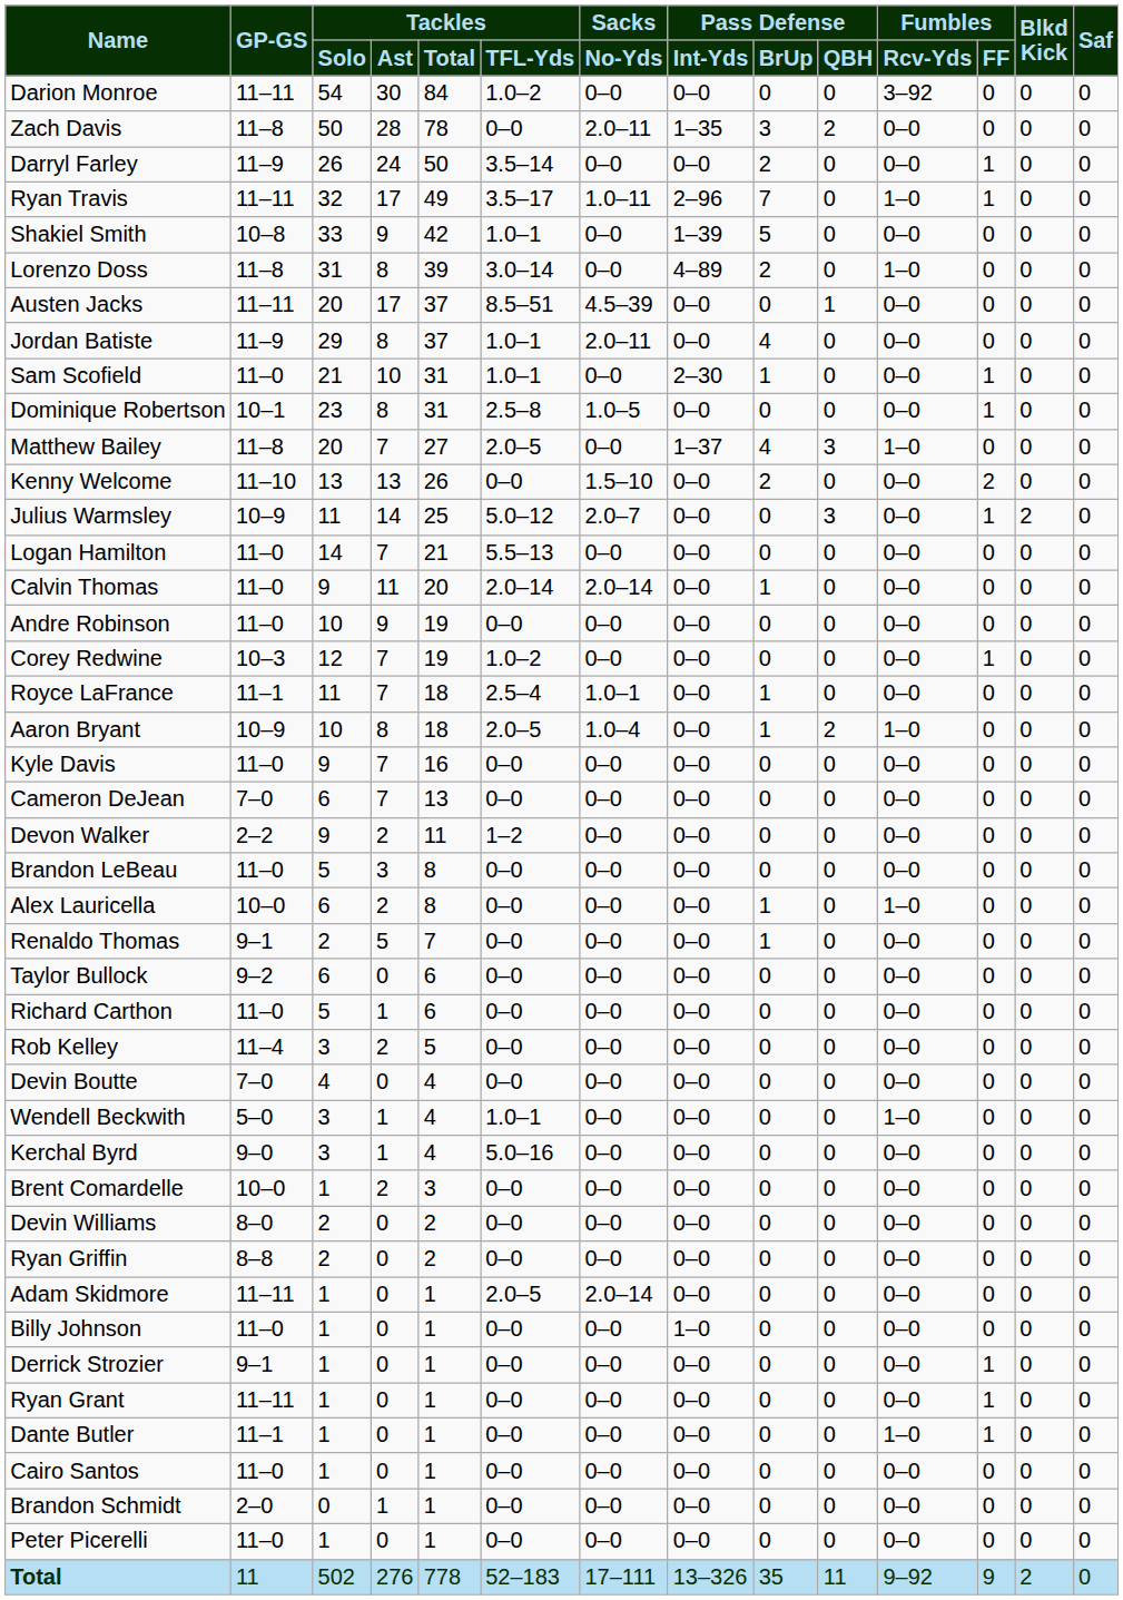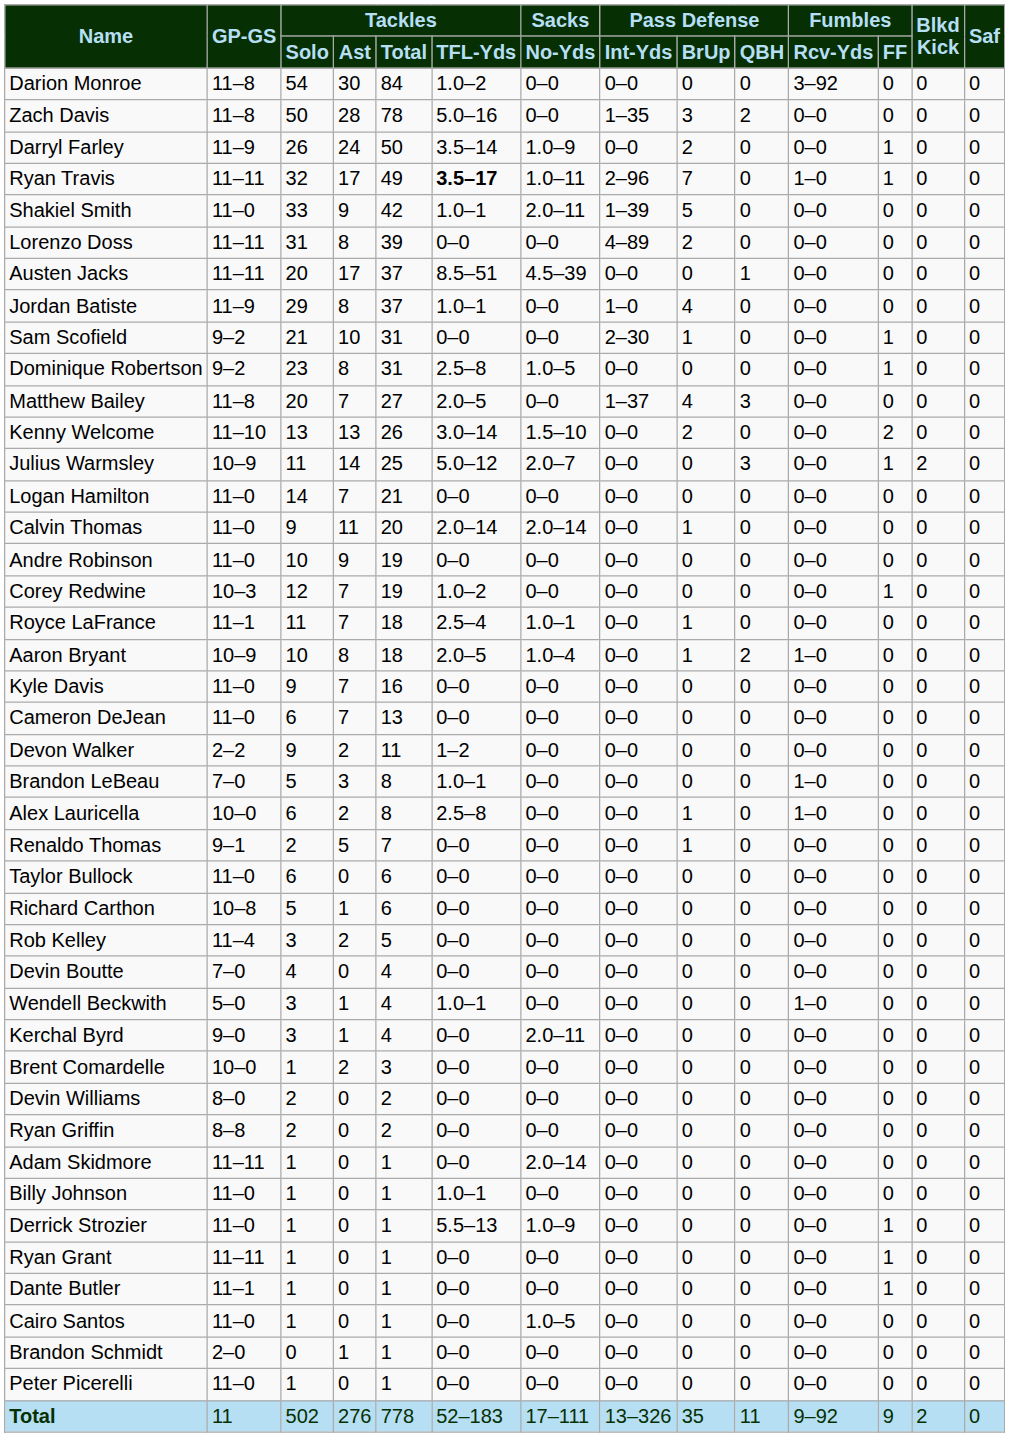Darion Monroe | GP-GS: 11–11 -> 11–8
Zach Davis | Tackles / TFL-Yds: 0–0 -> 5.0–16
Zach Davis | Sacks / No-Yds: 2.0–11 -> 0–0
Darryl Farley | Sacks / No-Yds: 0–0 -> 1.0–9
Ryan Travis | Tackles / TFL-Yds: normal -> bold
Shakiel Smith | GP-GS: 10–8 -> 11–0
Shakiel Smith | Sacks / No-Yds: 0–0 -> 2.0–11
Lorenzo Doss | GP-GS: 11–8 -> 11–11
Lorenzo Doss | Tackles / TFL-Yds: 3.0–14 -> 0–0
Lorenzo Doss | Fumbles / Rcv-Yds: 1–0 -> 0–0
Jordan Batiste | Sacks / No-Yds: 2.0–11 -> 0–0
Jordan Batiste | Pass Defense / Int-Yds: 0–0 -> 1–0
Sam Scofield | GP-GS: 11–0 -> 9–2
Sam Scofield | Tackles / TFL-Yds: 1.0–1 -> 0–0
Dominique Robertson | GP-GS: 10–1 -> 9–2
Matthew Bailey | Fumbles / Rcv-Yds: 1–0 -> 0–0
Kenny Welcome | Tackles / TFL-Yds: 0–0 -> 3.0–14
Logan Hamilton | Tackles / TFL-Yds: 5.5–13 -> 0–0
Cameron DeJean | GP-GS: 7–0 -> 11–0
Brandon LeBeau | GP-GS: 11–0 -> 7–0
Brandon LeBeau | Tackles / TFL-Yds: 0–0 -> 1.0–1
Brandon LeBeau | Fumbles / Rcv-Yds: 0–0 -> 1–0
Alex Lauricella | Tackles / TFL-Yds: 0–0 -> 2.5–8
Taylor Bullock | GP-GS: 9–2 -> 11–0
Richard Carthon | GP-GS: 11–0 -> 10–8
Kerchal Byrd | Tackles / TFL-Yds: 5.0–16 -> 0–0
Kerchal Byrd | Sacks / No-Yds: 0–0 -> 2.0–11
Adam Skidmore | Tackles / TFL-Yds: 2.0–5 -> 0–0
Billy Johnson | Tackles / TFL-Yds: 0–0 -> 1.0–1
Billy Johnson | Pass Defense / Int-Yds: 1–0 -> 0–0
Derrick Strozier | GP-GS: 9–1 -> 11–0
Derrick Strozier | Tackles / TFL-Yds: 0–0 -> 5.5–13
Derrick Strozier | Sacks / No-Yds: 0–0 -> 1.0–9
Dante Butler | Fumbles / Rcv-Yds: 1–0 -> 0–0
Cairo Santos | Sacks / No-Yds: 0–0 -> 1.0–5
